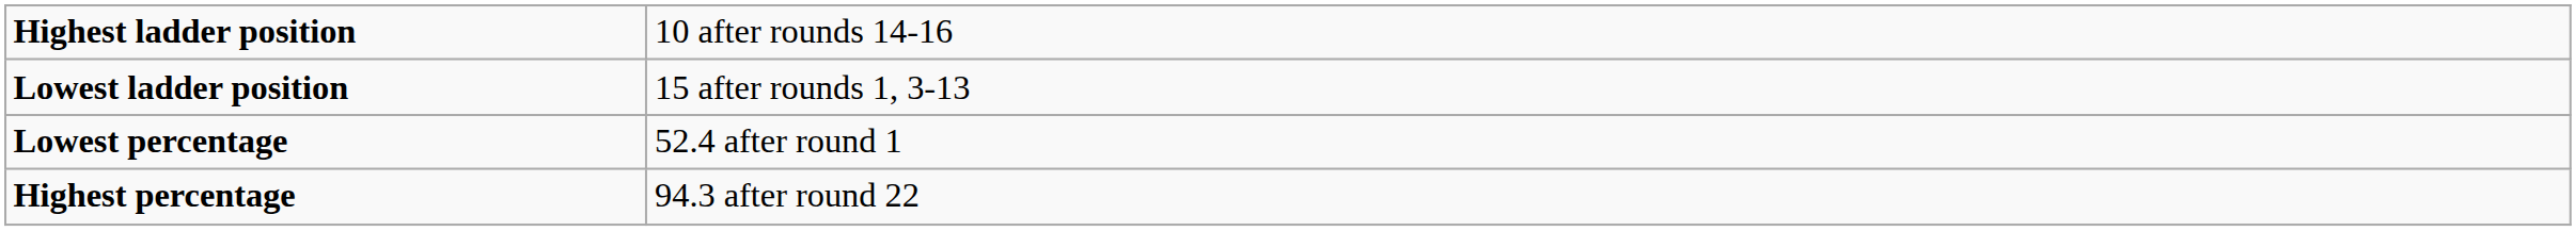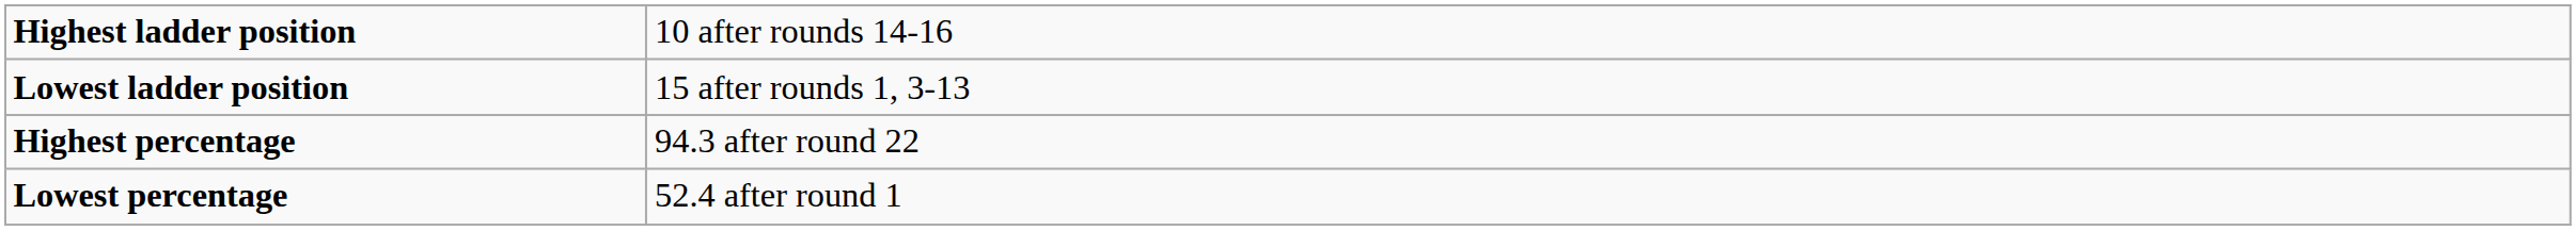rows swapped: Highest percentage <-> Lowest percentage
